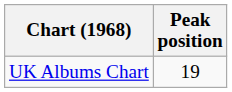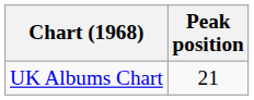UK Albums Chart | Peak position: 19 -> 21
